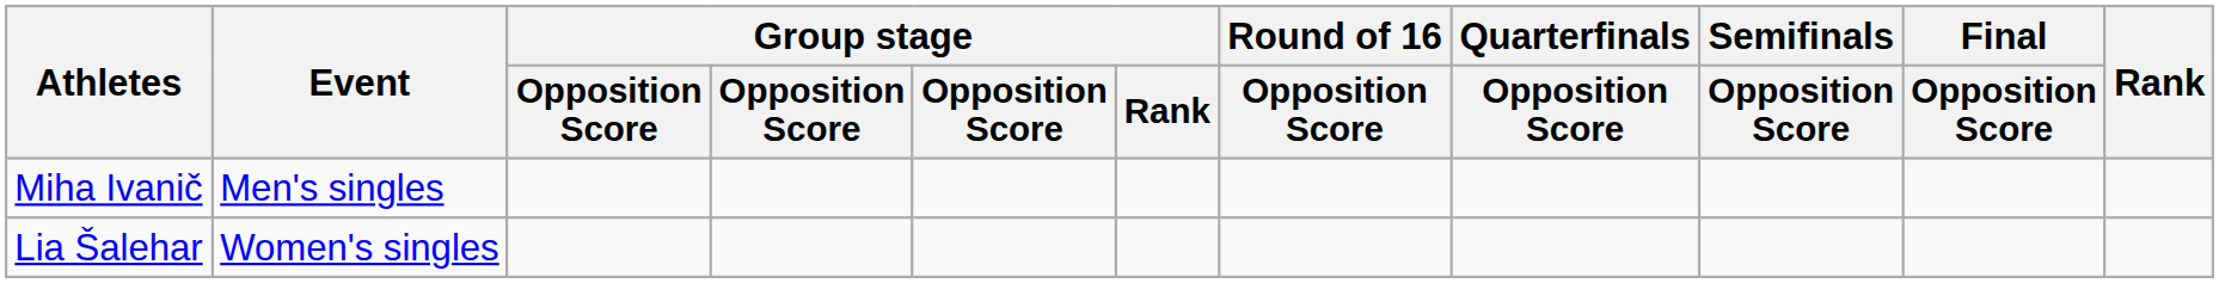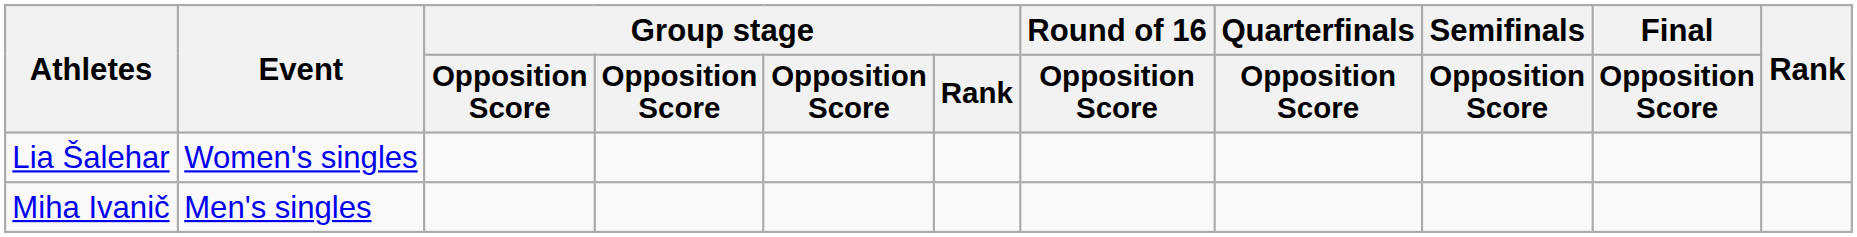rows swapped: Miha Ivanič <-> Lia Šalehar
